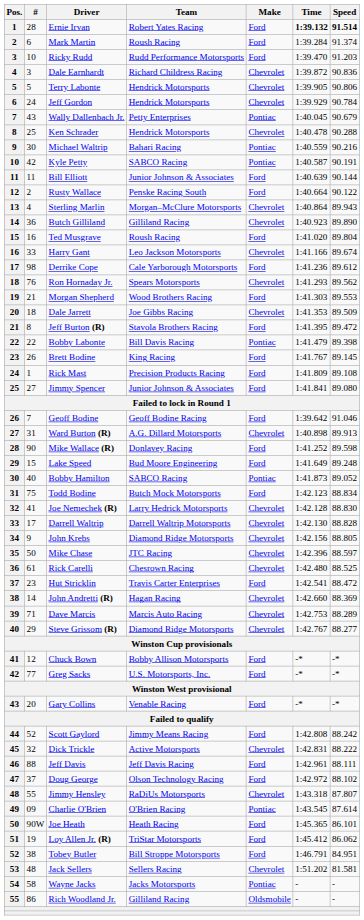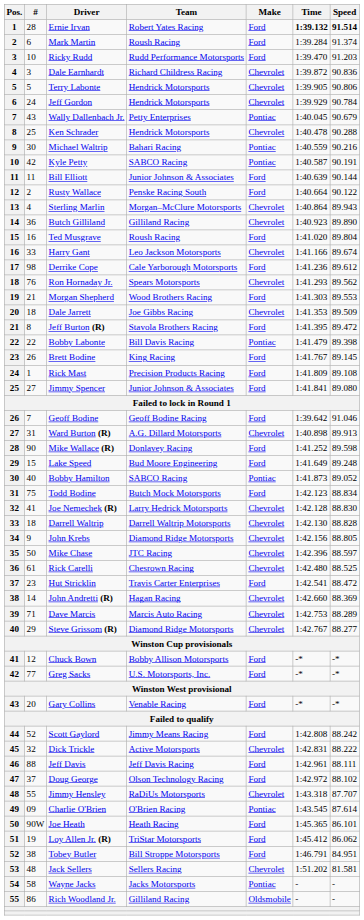Darrell Waltrip | #: 17 -> 18
Jimmy Hensley | Speed: 87.807 -> 87.707
